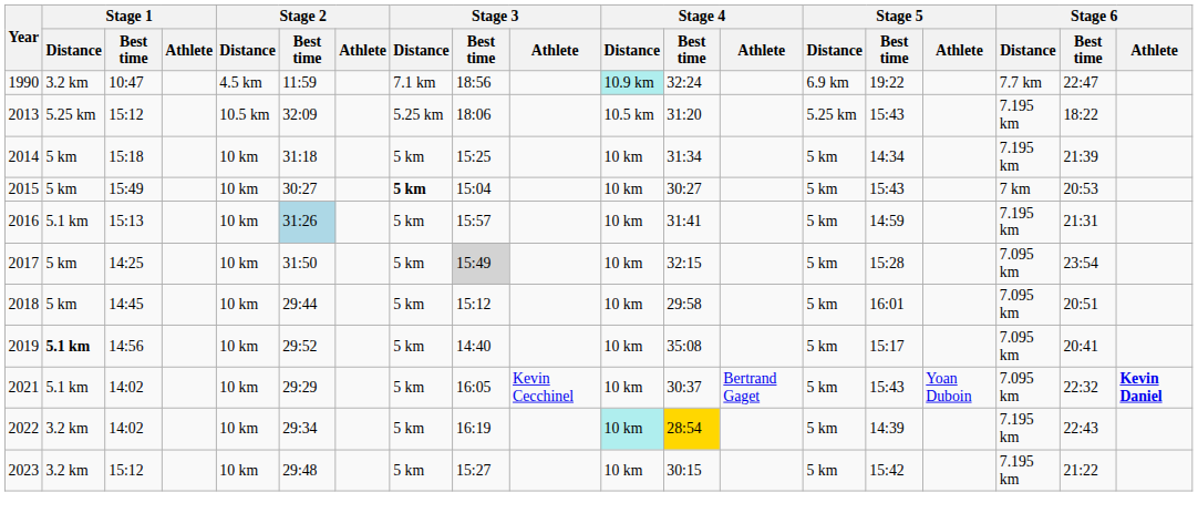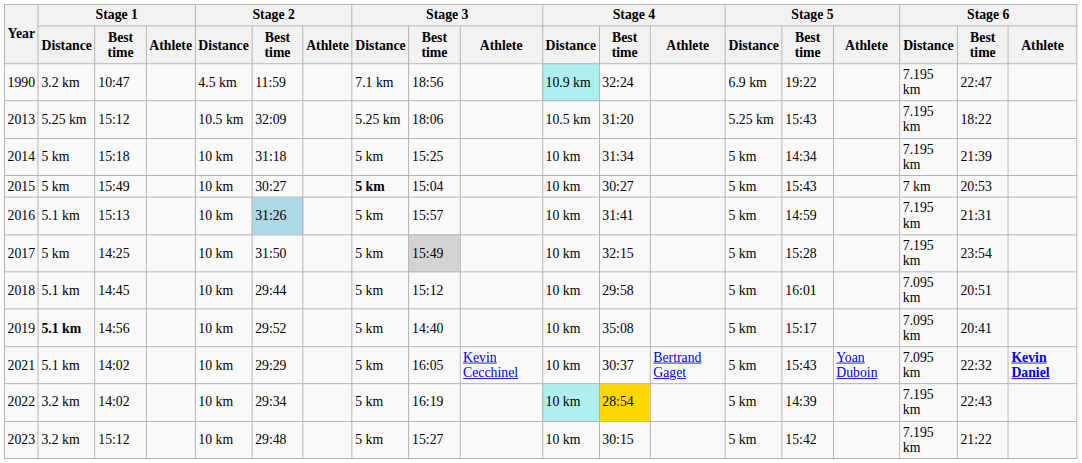1990 | Stage 6 / Distance: 7.7 km -> 7.195 km
2017 | Stage 6 / Distance: 7.095 km -> 7.195 km
2018 | Stage 1 / Distance: 5 km -> 5.1 km
